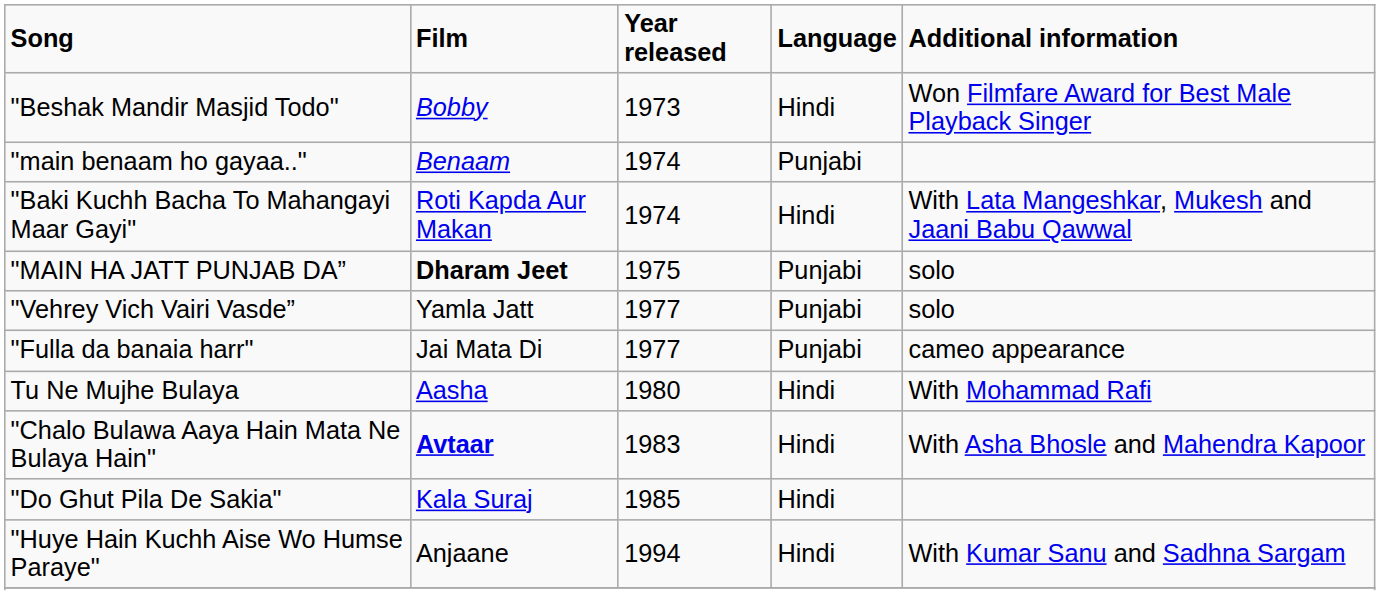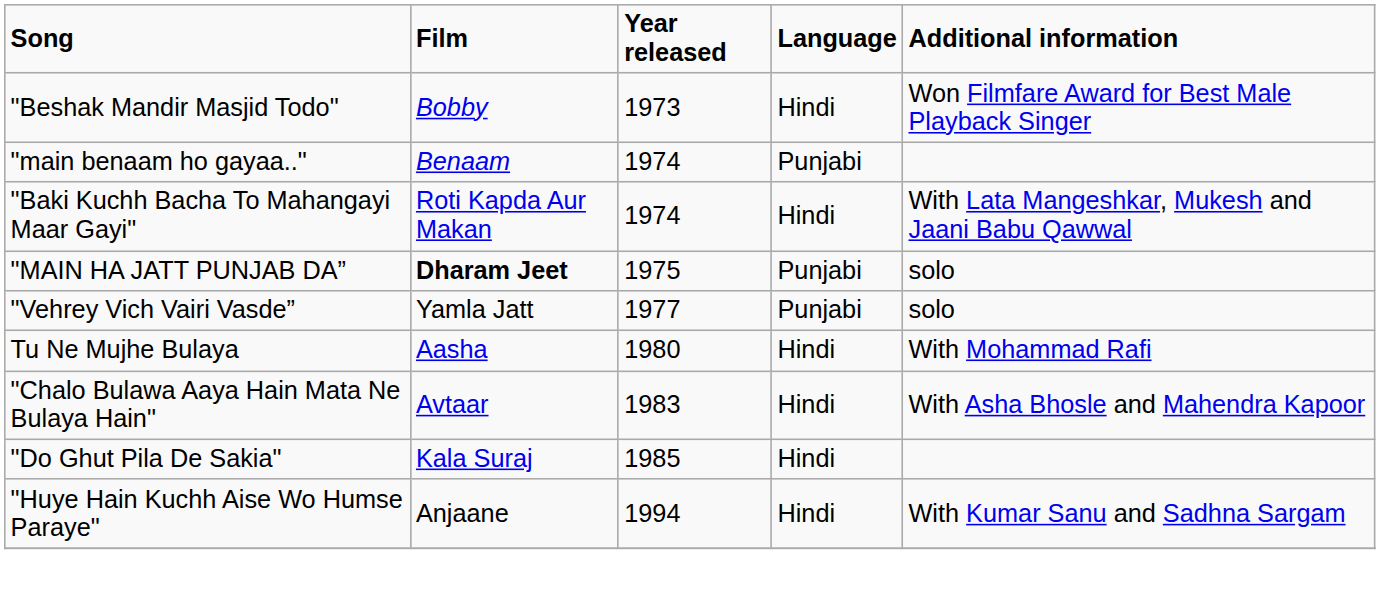- row: "Fulla da banaia harr" | Jai Mata Di | 1977 | Punjabi | cameo appearance
"Chalo Bulawa Aaya Hain Mata Ne Bulaya Hain" | Film: bold -> normal
